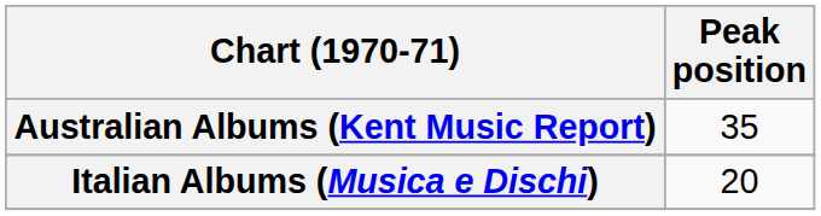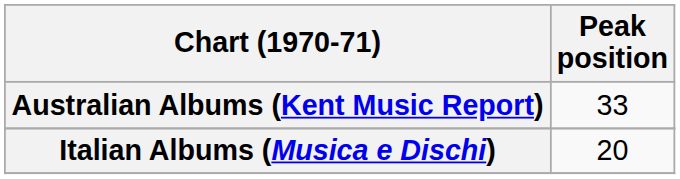Australian Albums (Kent Music Report) | Peak position: 35 -> 33
